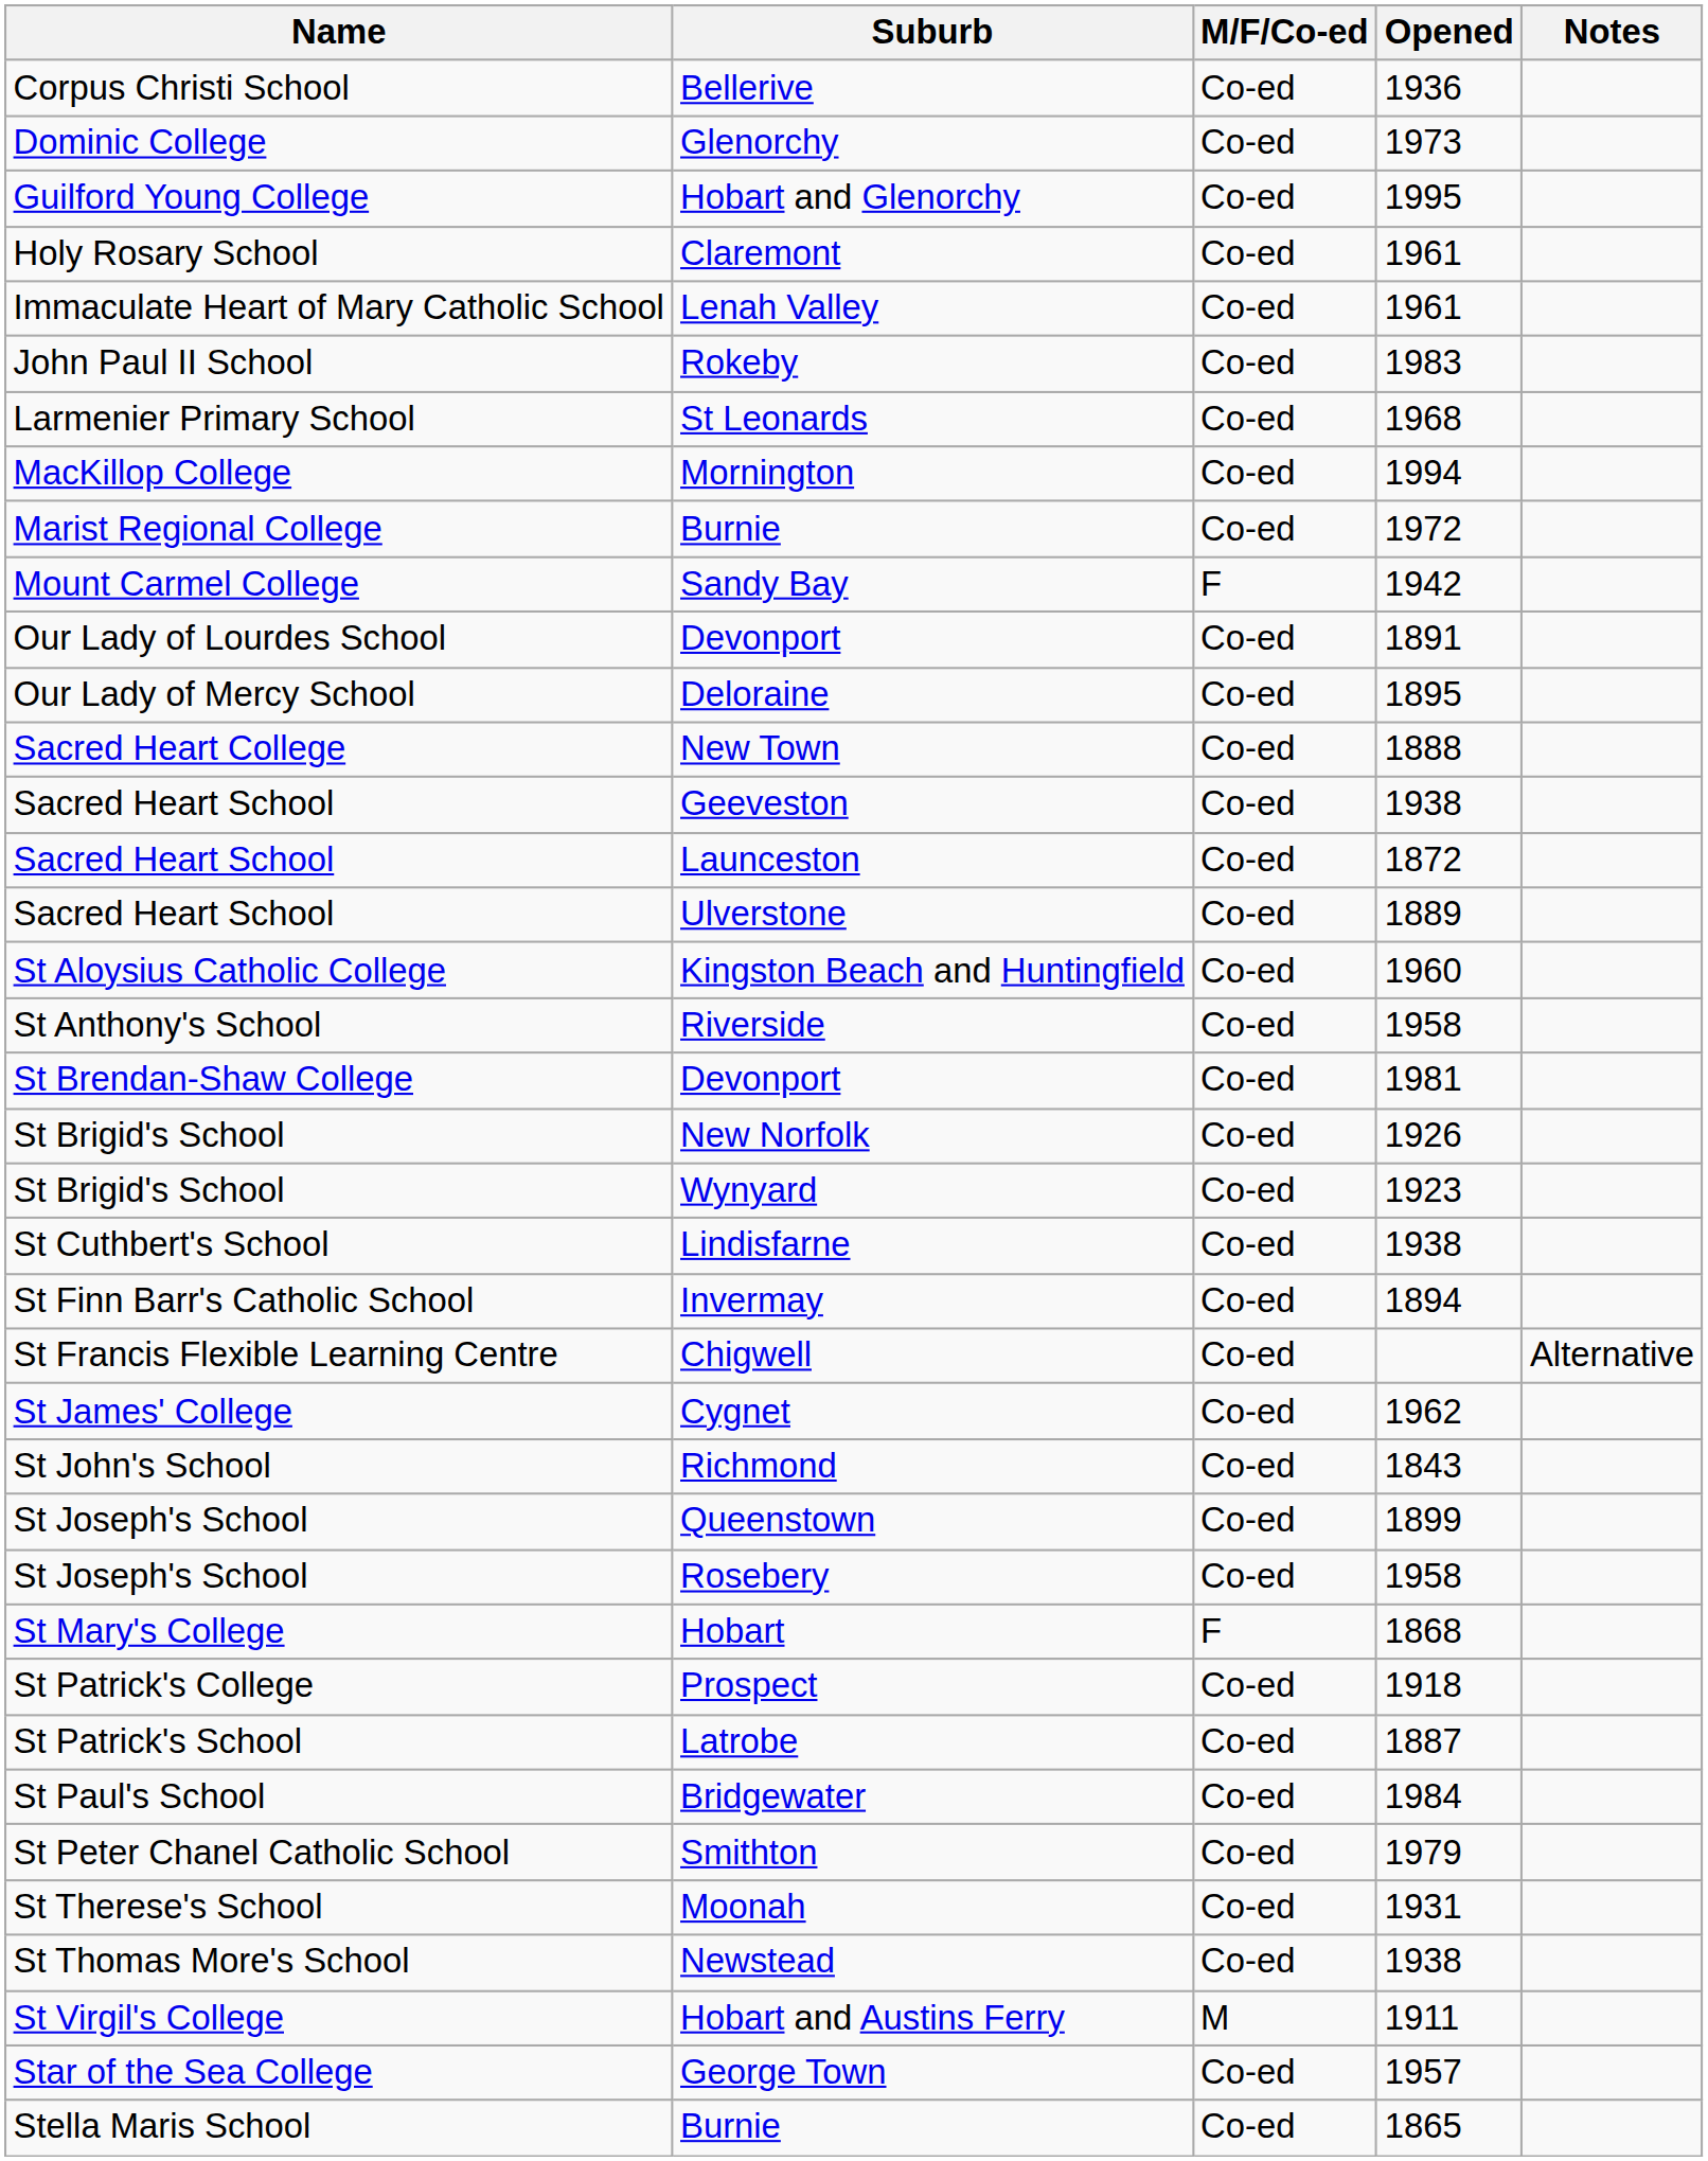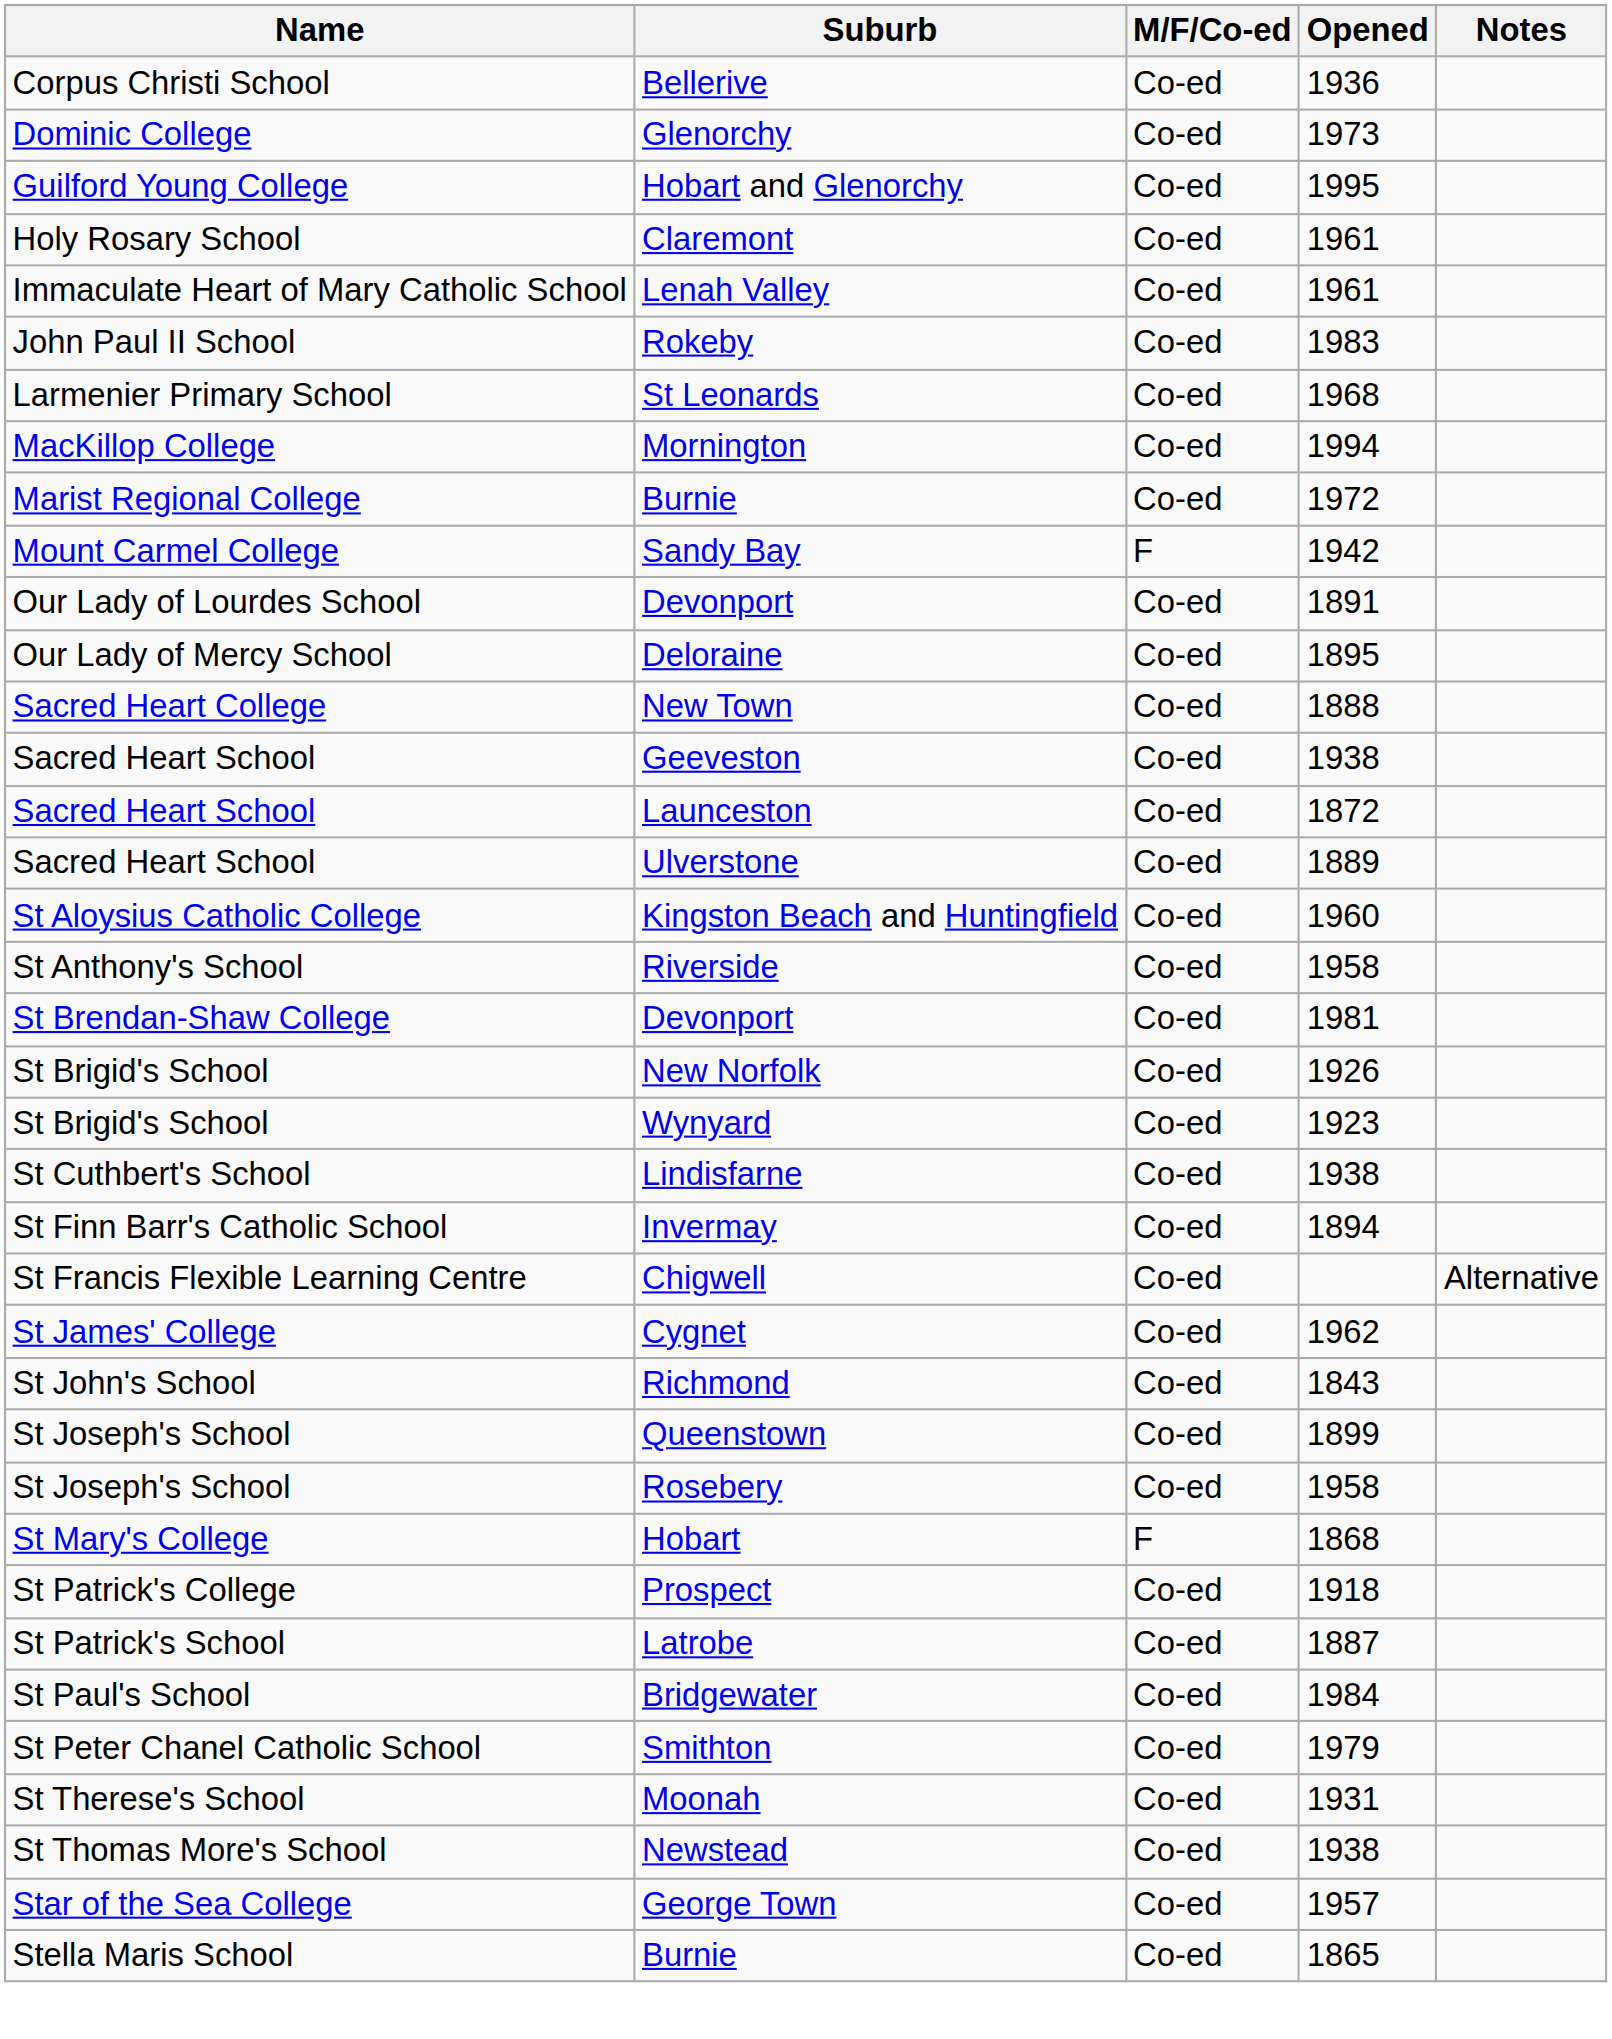- row: St Virgil's College | Hobart and Austins Ferry | M | 1911
